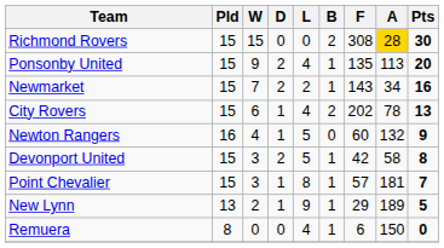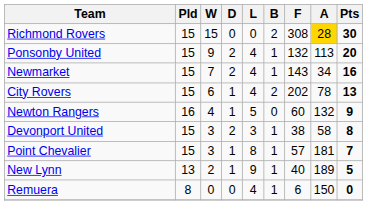Ponsonby United | F: 135 -> 132
Newmarket | L: 2 -> 4
Devonport United | L: 5 -> 3
Devonport United | F: 42 -> 38
New Lynn | F: 29 -> 40
